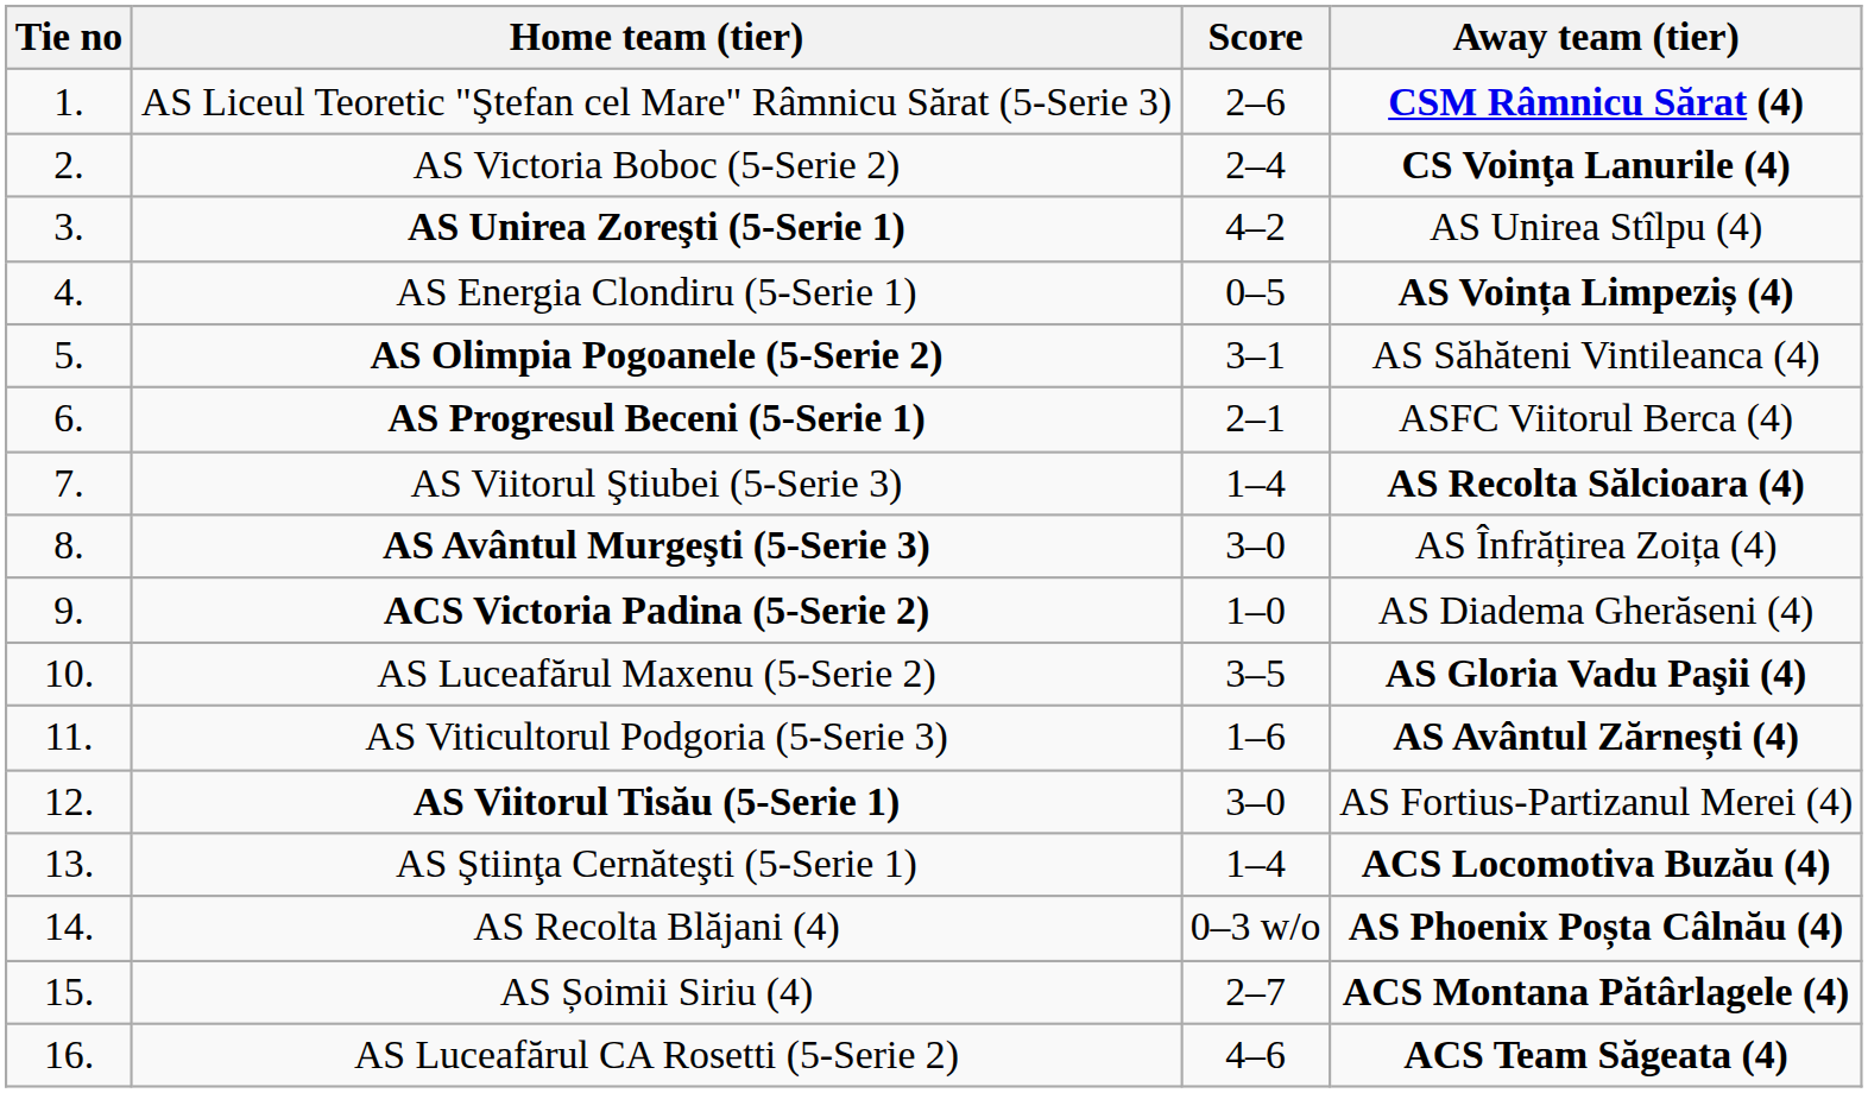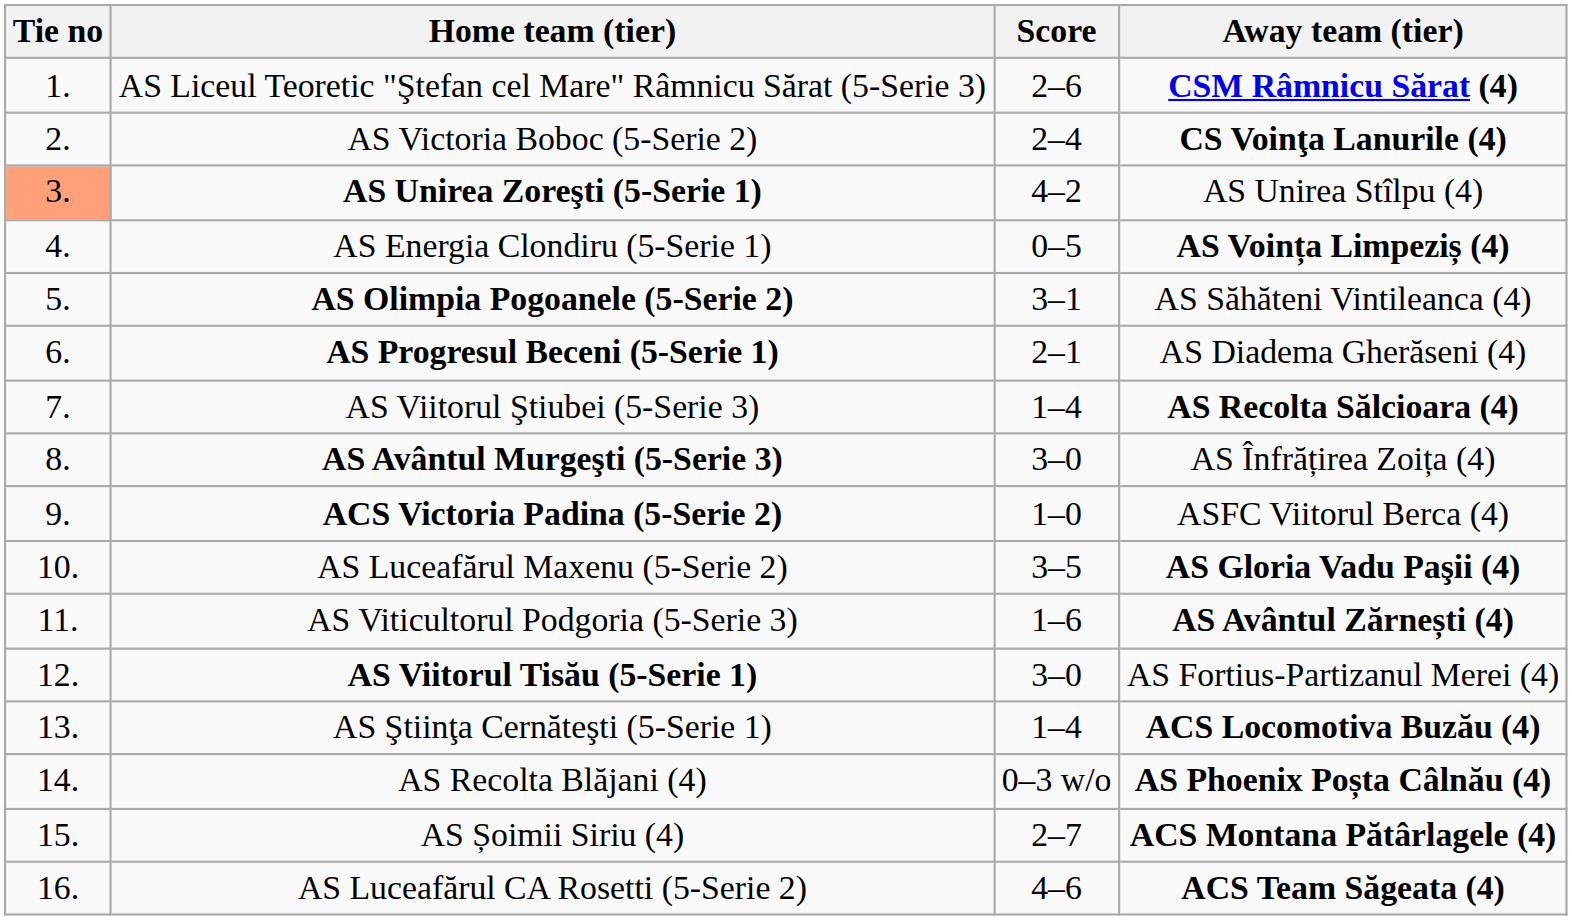AS Unirea Zoreşti (5-Serie 1) | Tie no: no background -> lightsalmon background
AS Progresul Beceni (5-Serie 1) | Away team (tier): ASFC Viitorul Berca (4) -> AS Diadema Gherăseni (4)
ACS Victoria Padina (5-Serie 2) | Away team (tier): AS Diadema Gherăseni (4) -> ASFC Viitorul Berca (4)
